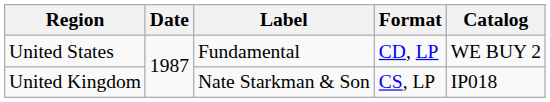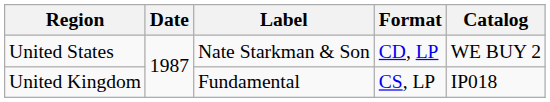United States | Label: Fundamental -> Nate Starkman & Son
United Kingdom | Label: Nate Starkman & Son -> Fundamental
